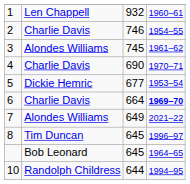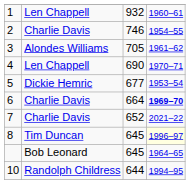3 | column 3: 745 -> 705
4 | column 2: Charlie Davis -> Len Chappell
7 | column 2: Alondes Williams -> Charlie Davis
7 | column 3: 649 -> 652
8 | column 4: no background -> lightyellow background
